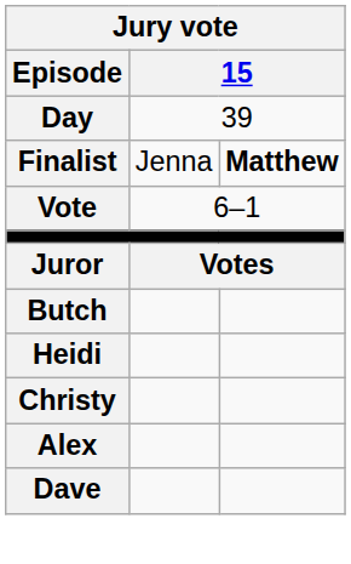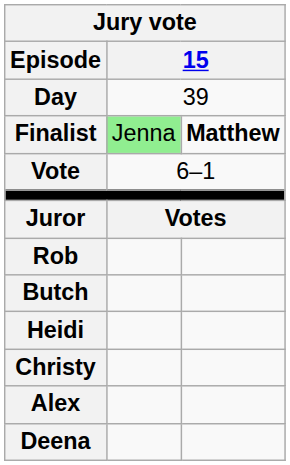Finalist | column 2: no background -> lightgreen background
+ row: Rob
+ row: Deena
- row: Dave
